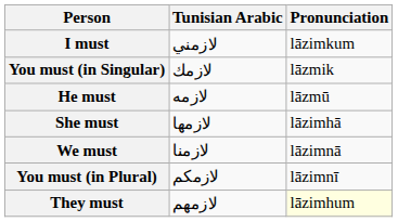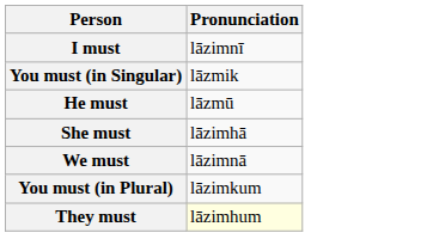- column: Tunisian Arabic | لازمني | لازمك | لازمه | لازمها | لازمنا | لازمكم | لازمهم
I must | Pronunciation: lāzimkum -> lāzimnī
You must (in Plural) | Pronunciation: lāzimnī -> lāzimkum
